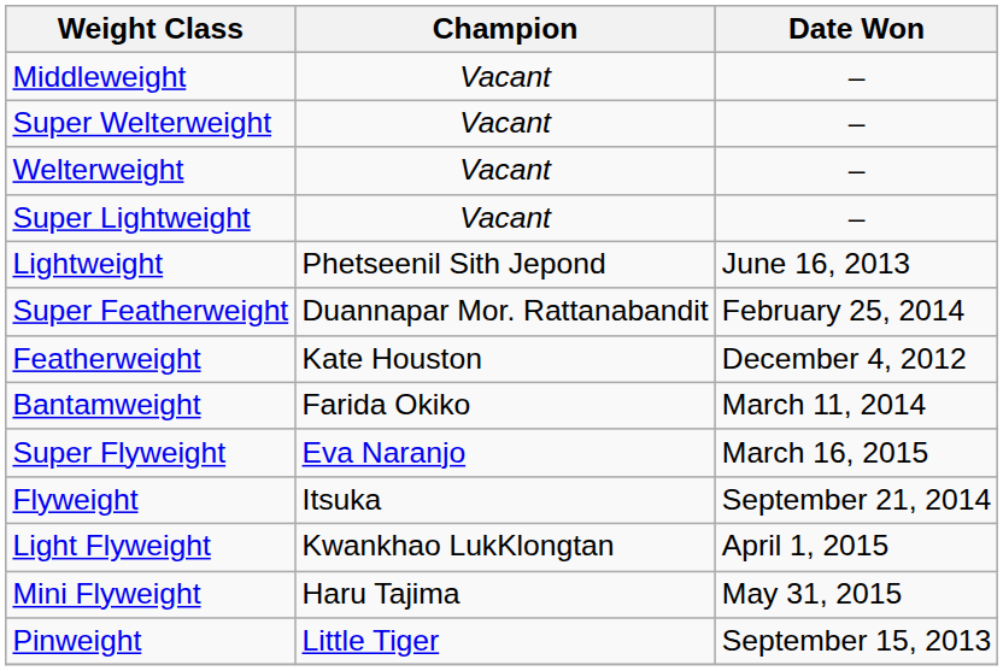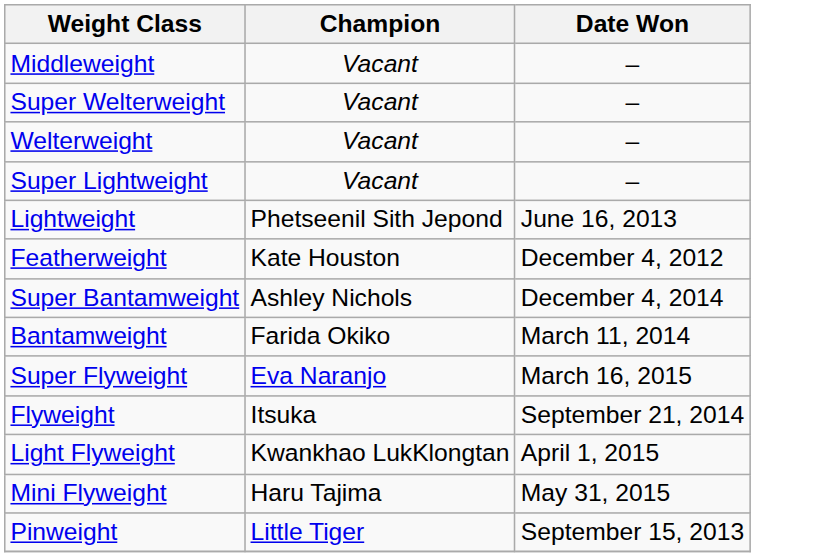- row: Super Featherweight | Duannapar Mor. Rattanabandit | February 25, 2014
+ row: Super Bantamweight | Ashley Nichols | December 4, 2014
